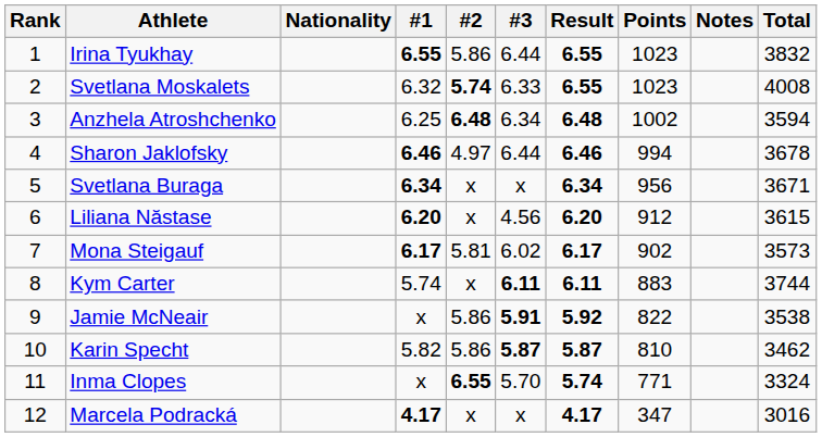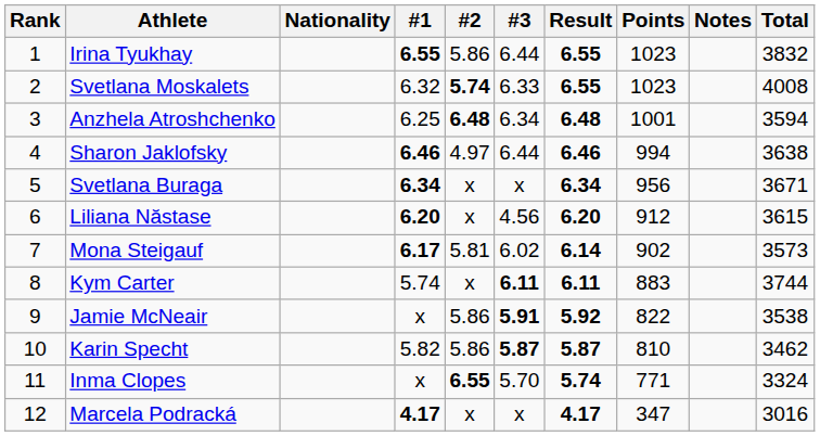Anzhela Atroshchenko | Points: 1002 -> 1001
Sharon Jaklofsky | Total: 3678 -> 3638
Mona Steigauf | Result: 6.17 -> 6.14
